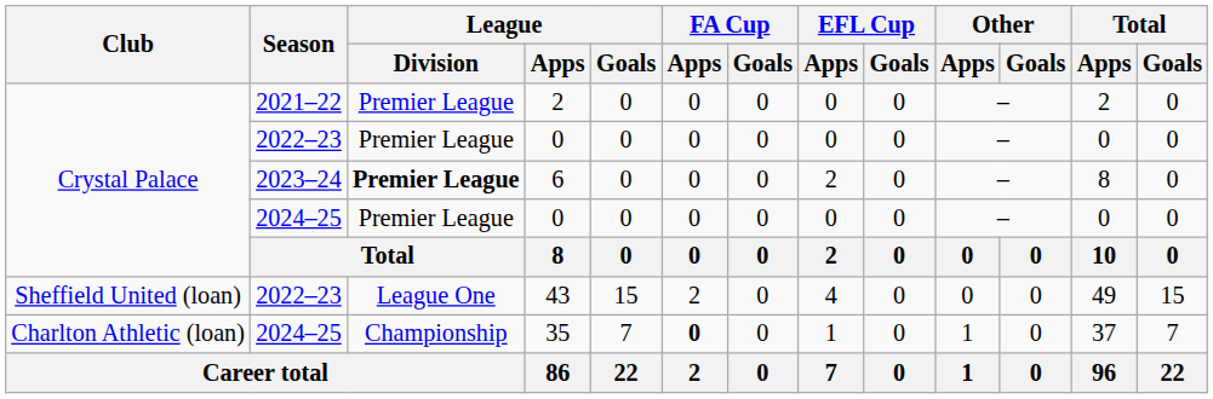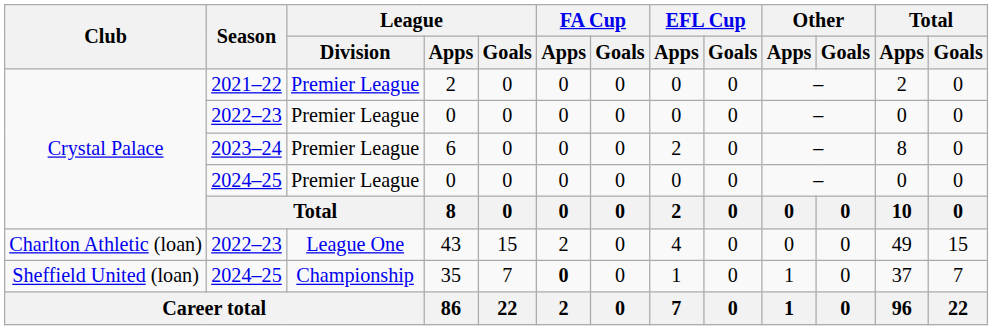6 | League / Division: bold -> normal
43 | Club: Sheffield United (loan) -> Charlton Athletic (loan)
35 | Club: Charlton Athletic (loan) -> Sheffield United (loan)
